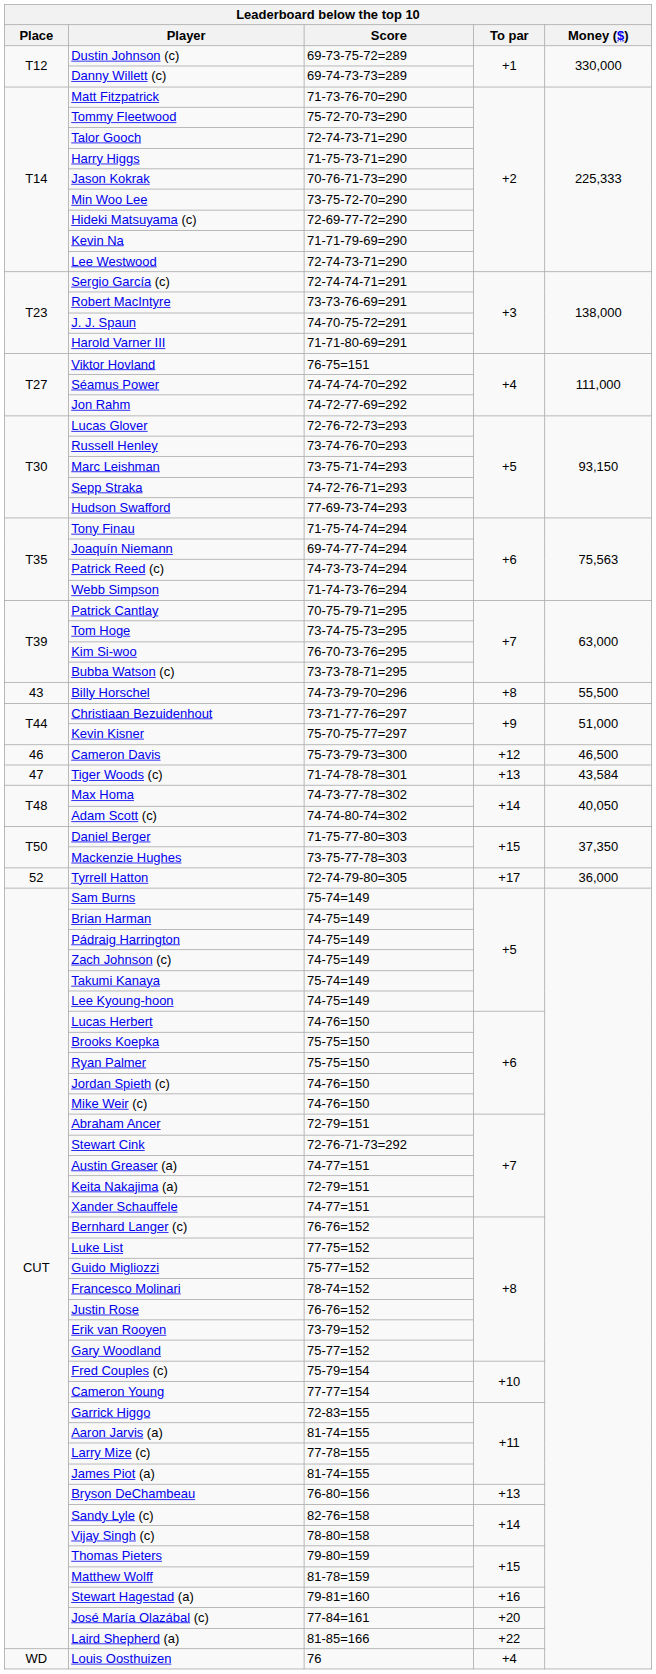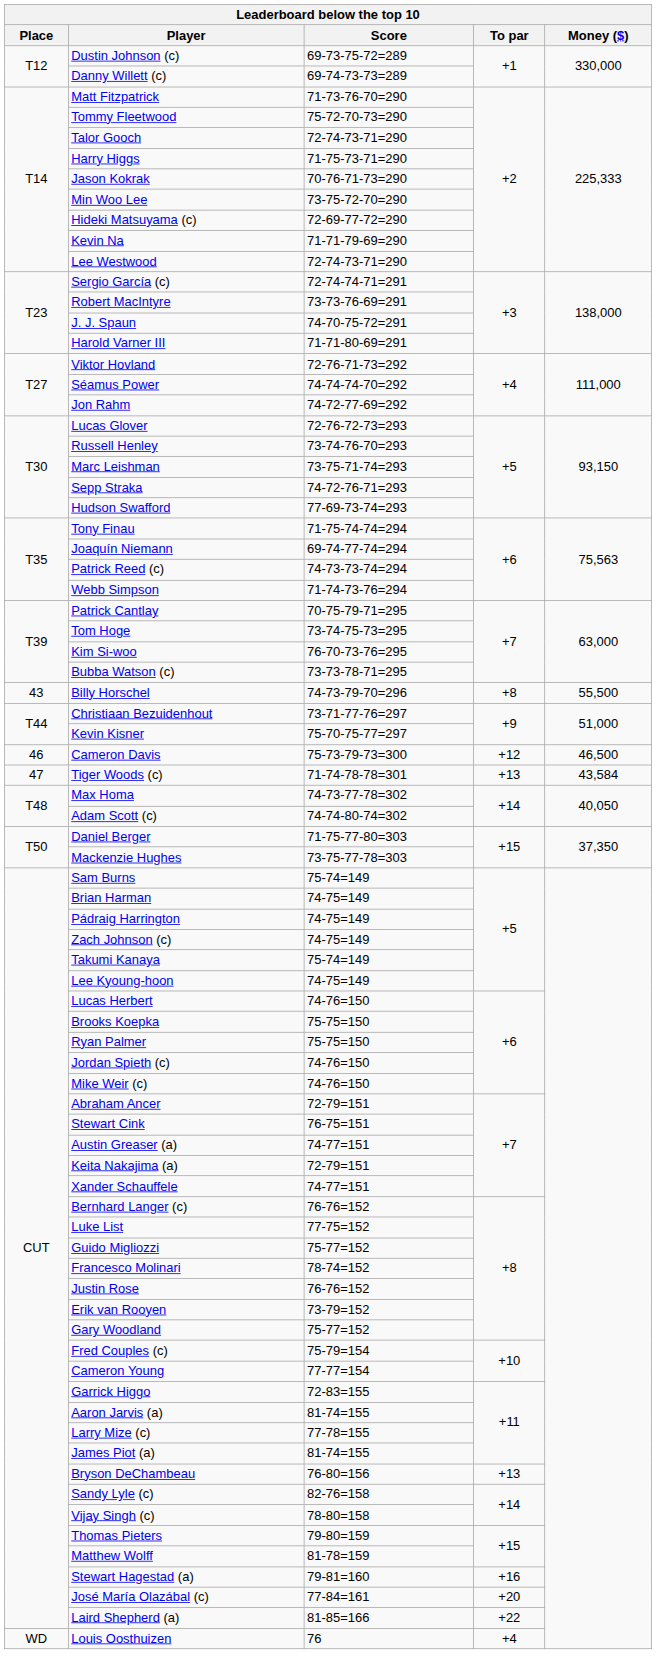Viktor Hovland | Score: 76-75=151 -> 72-76-71-73=292
- row: 52 | Tyrrell Hatton | 72-74-79-80=305 | +17 | 36,000
Stewart Cink | Score: 72-76-71-73=292 -> 76-75=151
